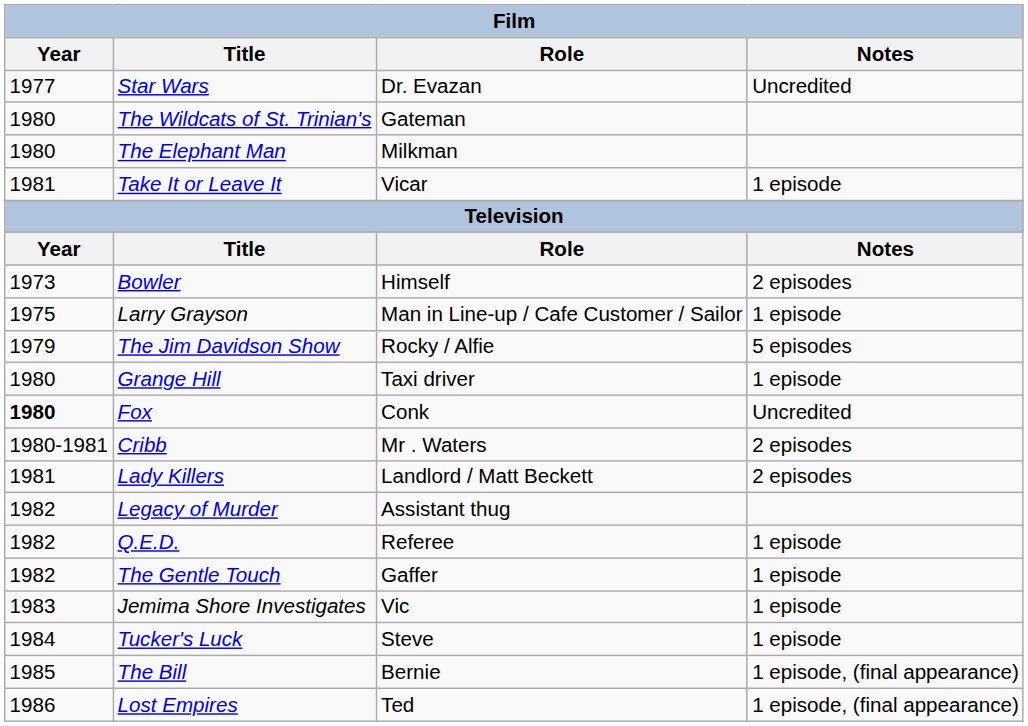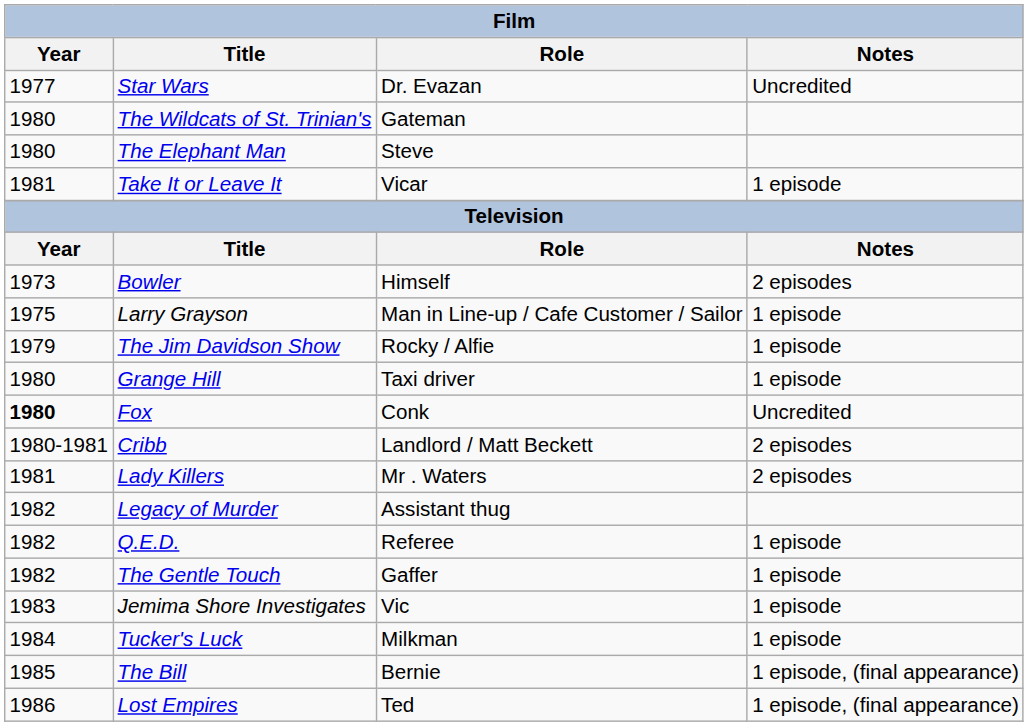The Elephant Man | Role: Milkman -> Steve
The Jim Davidson Show | Notes: 5 episodes -> 1 episode
Cribb | Role: Mr . Waters -> Landlord / Matt Beckett
Lady Killers | Role: Landlord / Matt Beckett -> Mr . Waters
Tucker's Luck | Role: Steve -> Milkman
